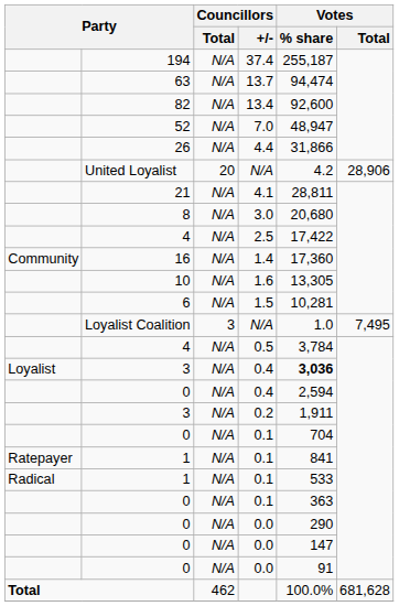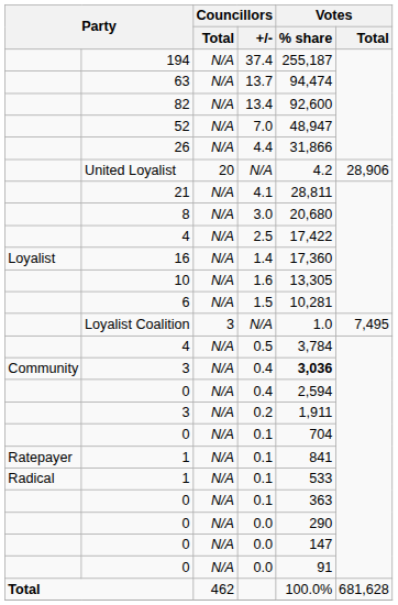1.4 | column 1: Community -> Loyalist
3 / 0.4 | column 1: Loyalist -> Community
